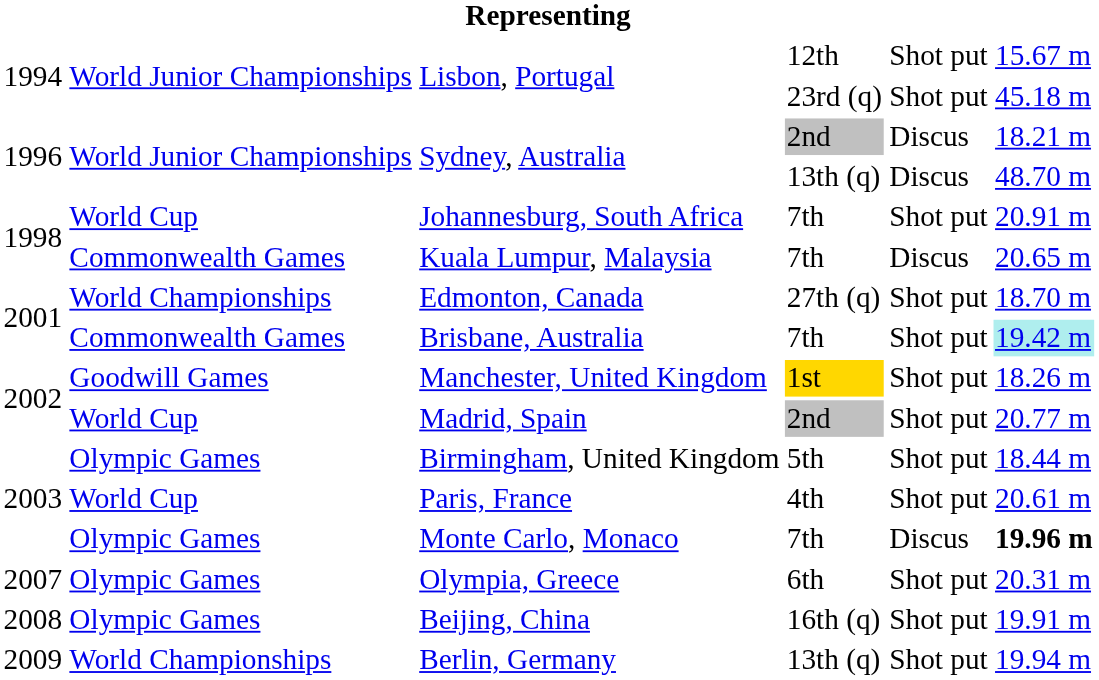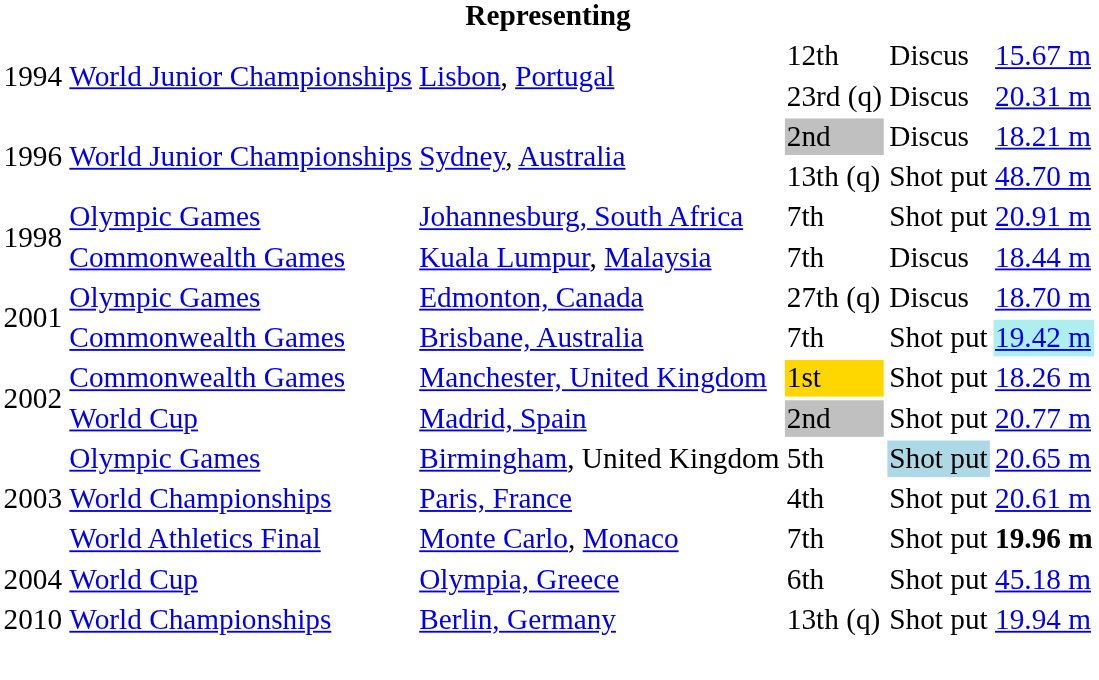Lisbon, Portugal / 12th | column 5: Shot put -> Discus
Lisbon, Portugal / 23rd (q) | column 5: Shot put -> Discus
Lisbon, Portugal / 23rd (q) | column 6: 45.18 m -> 20.31 m
Sydney, Australia / 13th (q) | column 5: Discus -> Shot put
Johannesburg, South Africa | column 2: World Cup -> Olympic Games
Kuala Lumpur, Malaysia | column 6: 20.65 m -> 18.44 m
Edmonton, Canada | column 2: World Championships -> Olympic Games
Edmonton, Canada | column 5: Shot put -> Discus
Manchester, United Kingdom | column 2: Goodwill Games -> Commonwealth Games
Birmingham, United Kingdom | column 5: no background -> lightblue background
Birmingham, United Kingdom | column 6: 18.44 m -> 20.65 m
Paris, France | column 2: World Cup -> World Championships
Monte Carlo, Monaco | column 2: Olympic Games -> World Athletics Final
Monte Carlo, Monaco | column 5: Discus -> Shot put
Olympia, Greece | column 1: 2007 -> 2004
Olympia, Greece | column 2: Olympic Games -> World Cup
Olympia, Greece | column 6: 20.31 m -> 45.18 m
- row: 2008 | Olympic Games | Beijing, China | 16th (q) | Shot put | 19.91 m
Berlin, Germany | column 1: 2009 -> 2010
